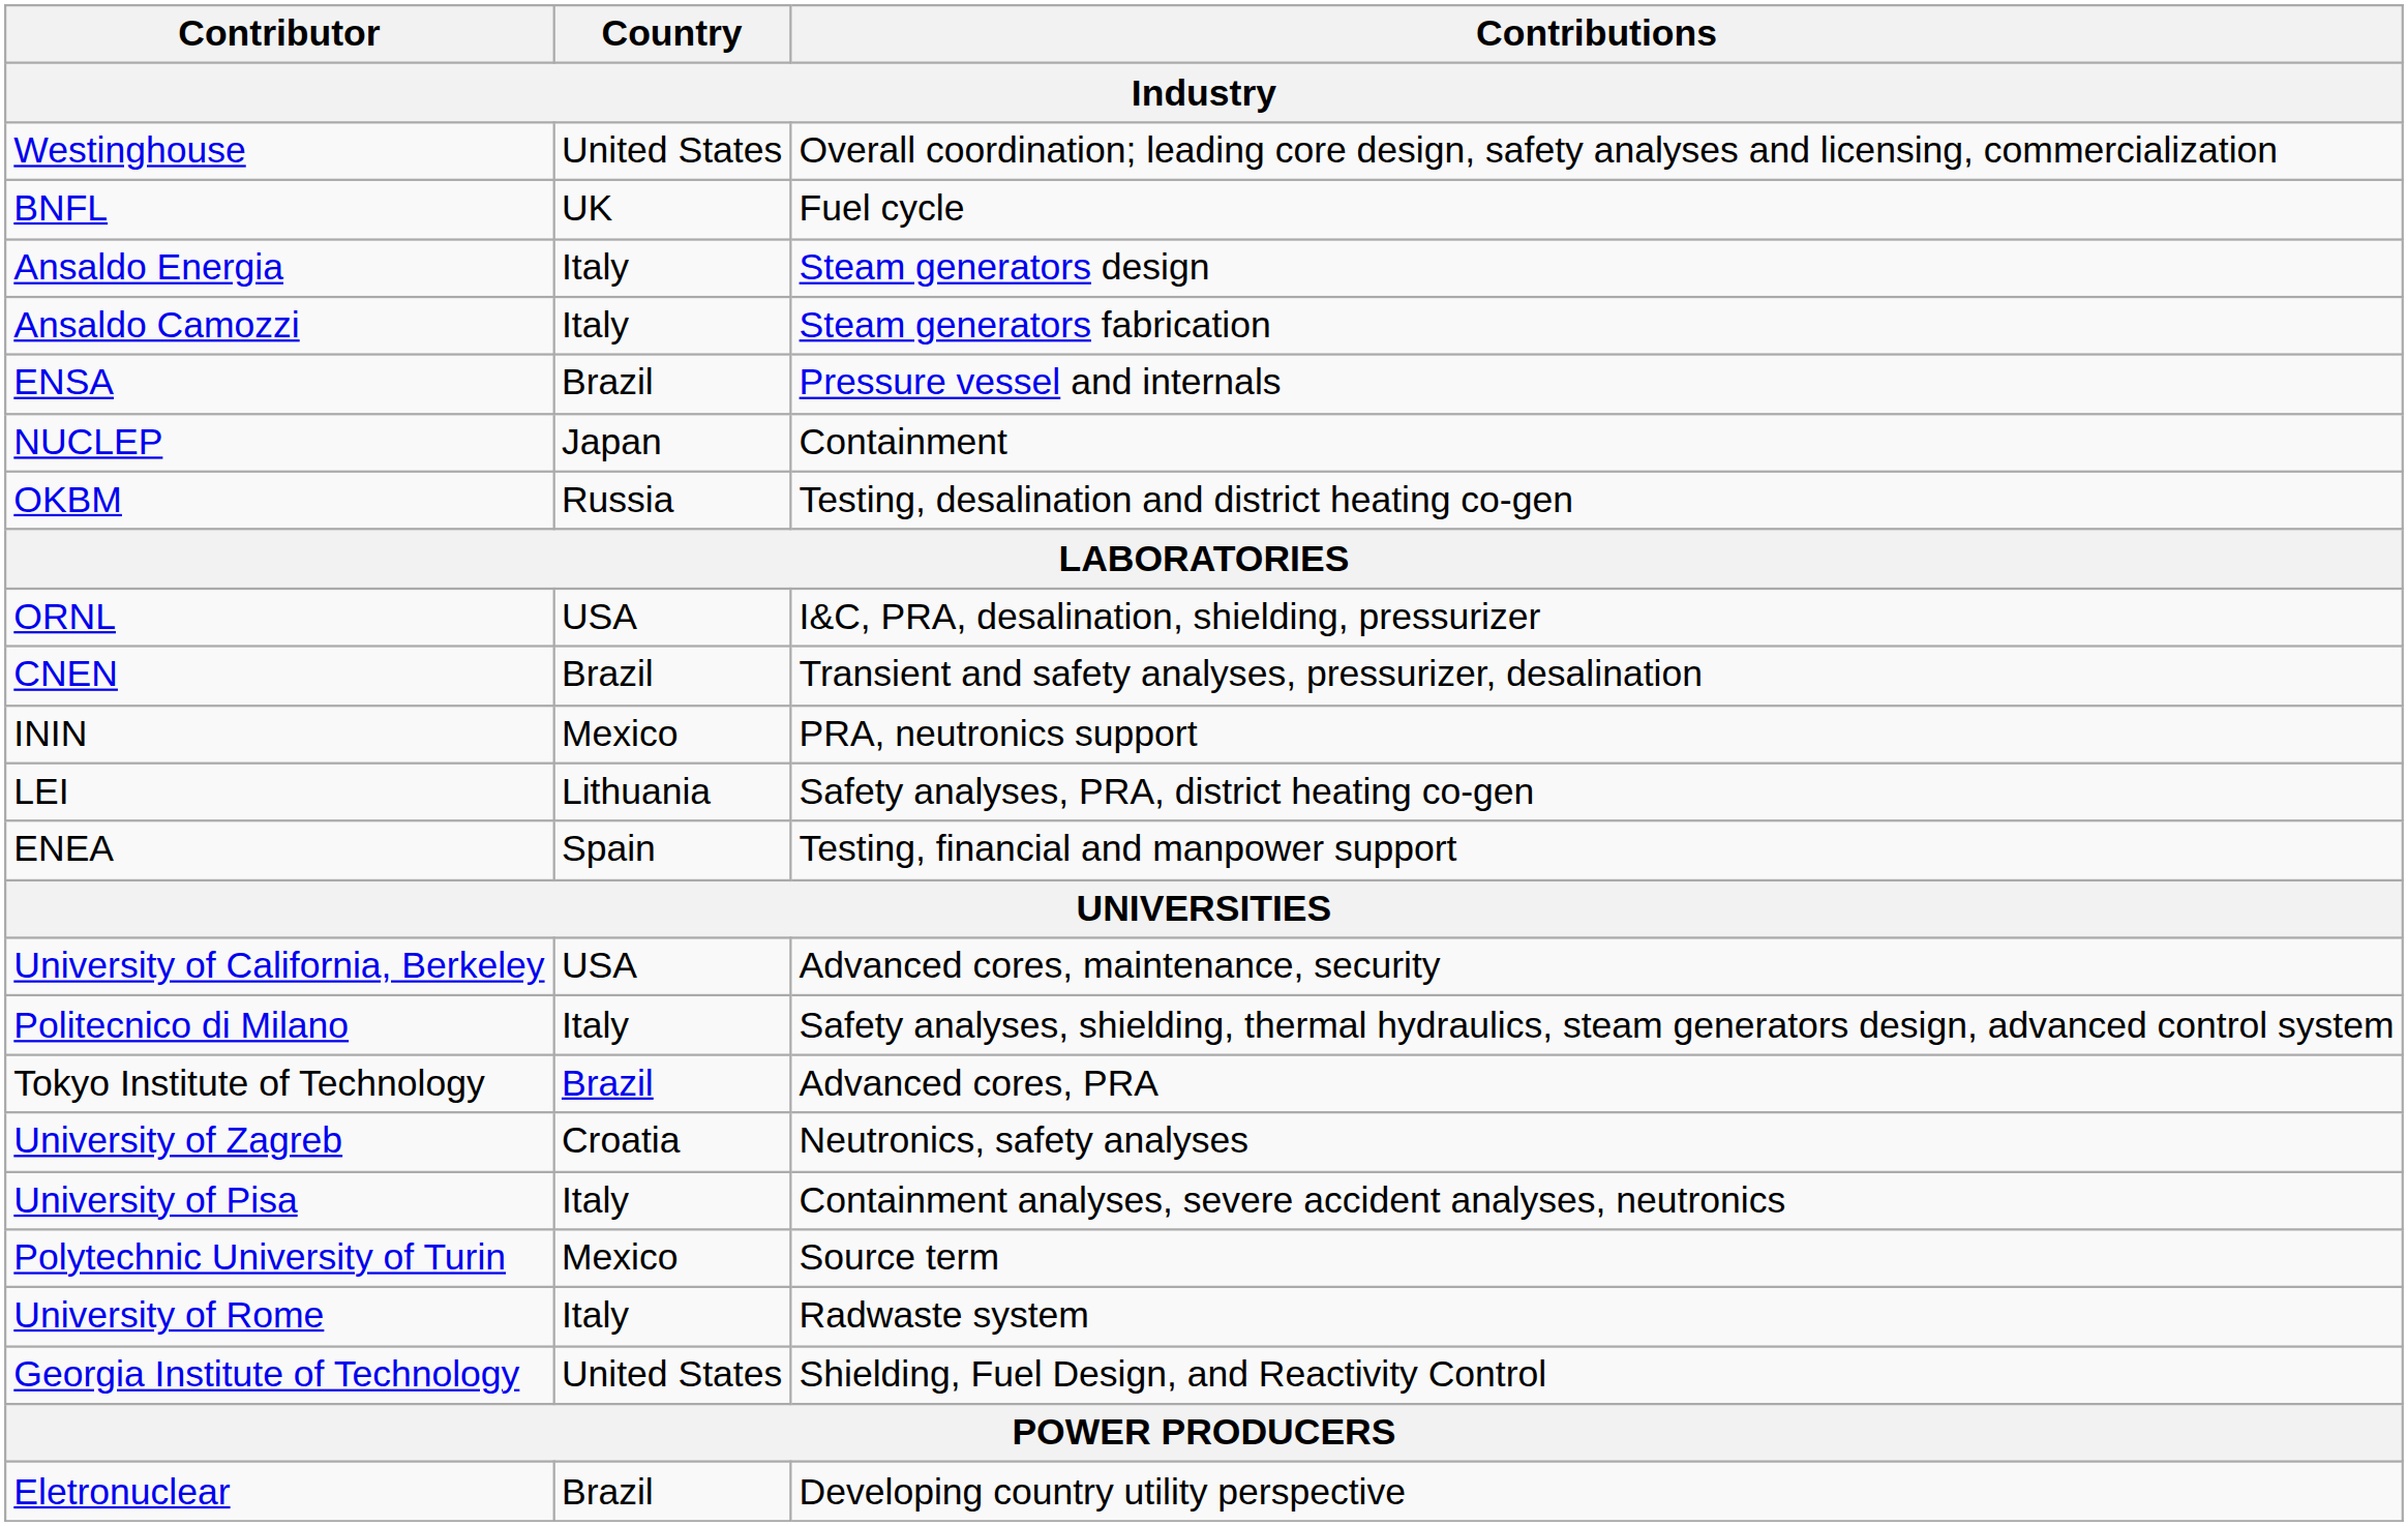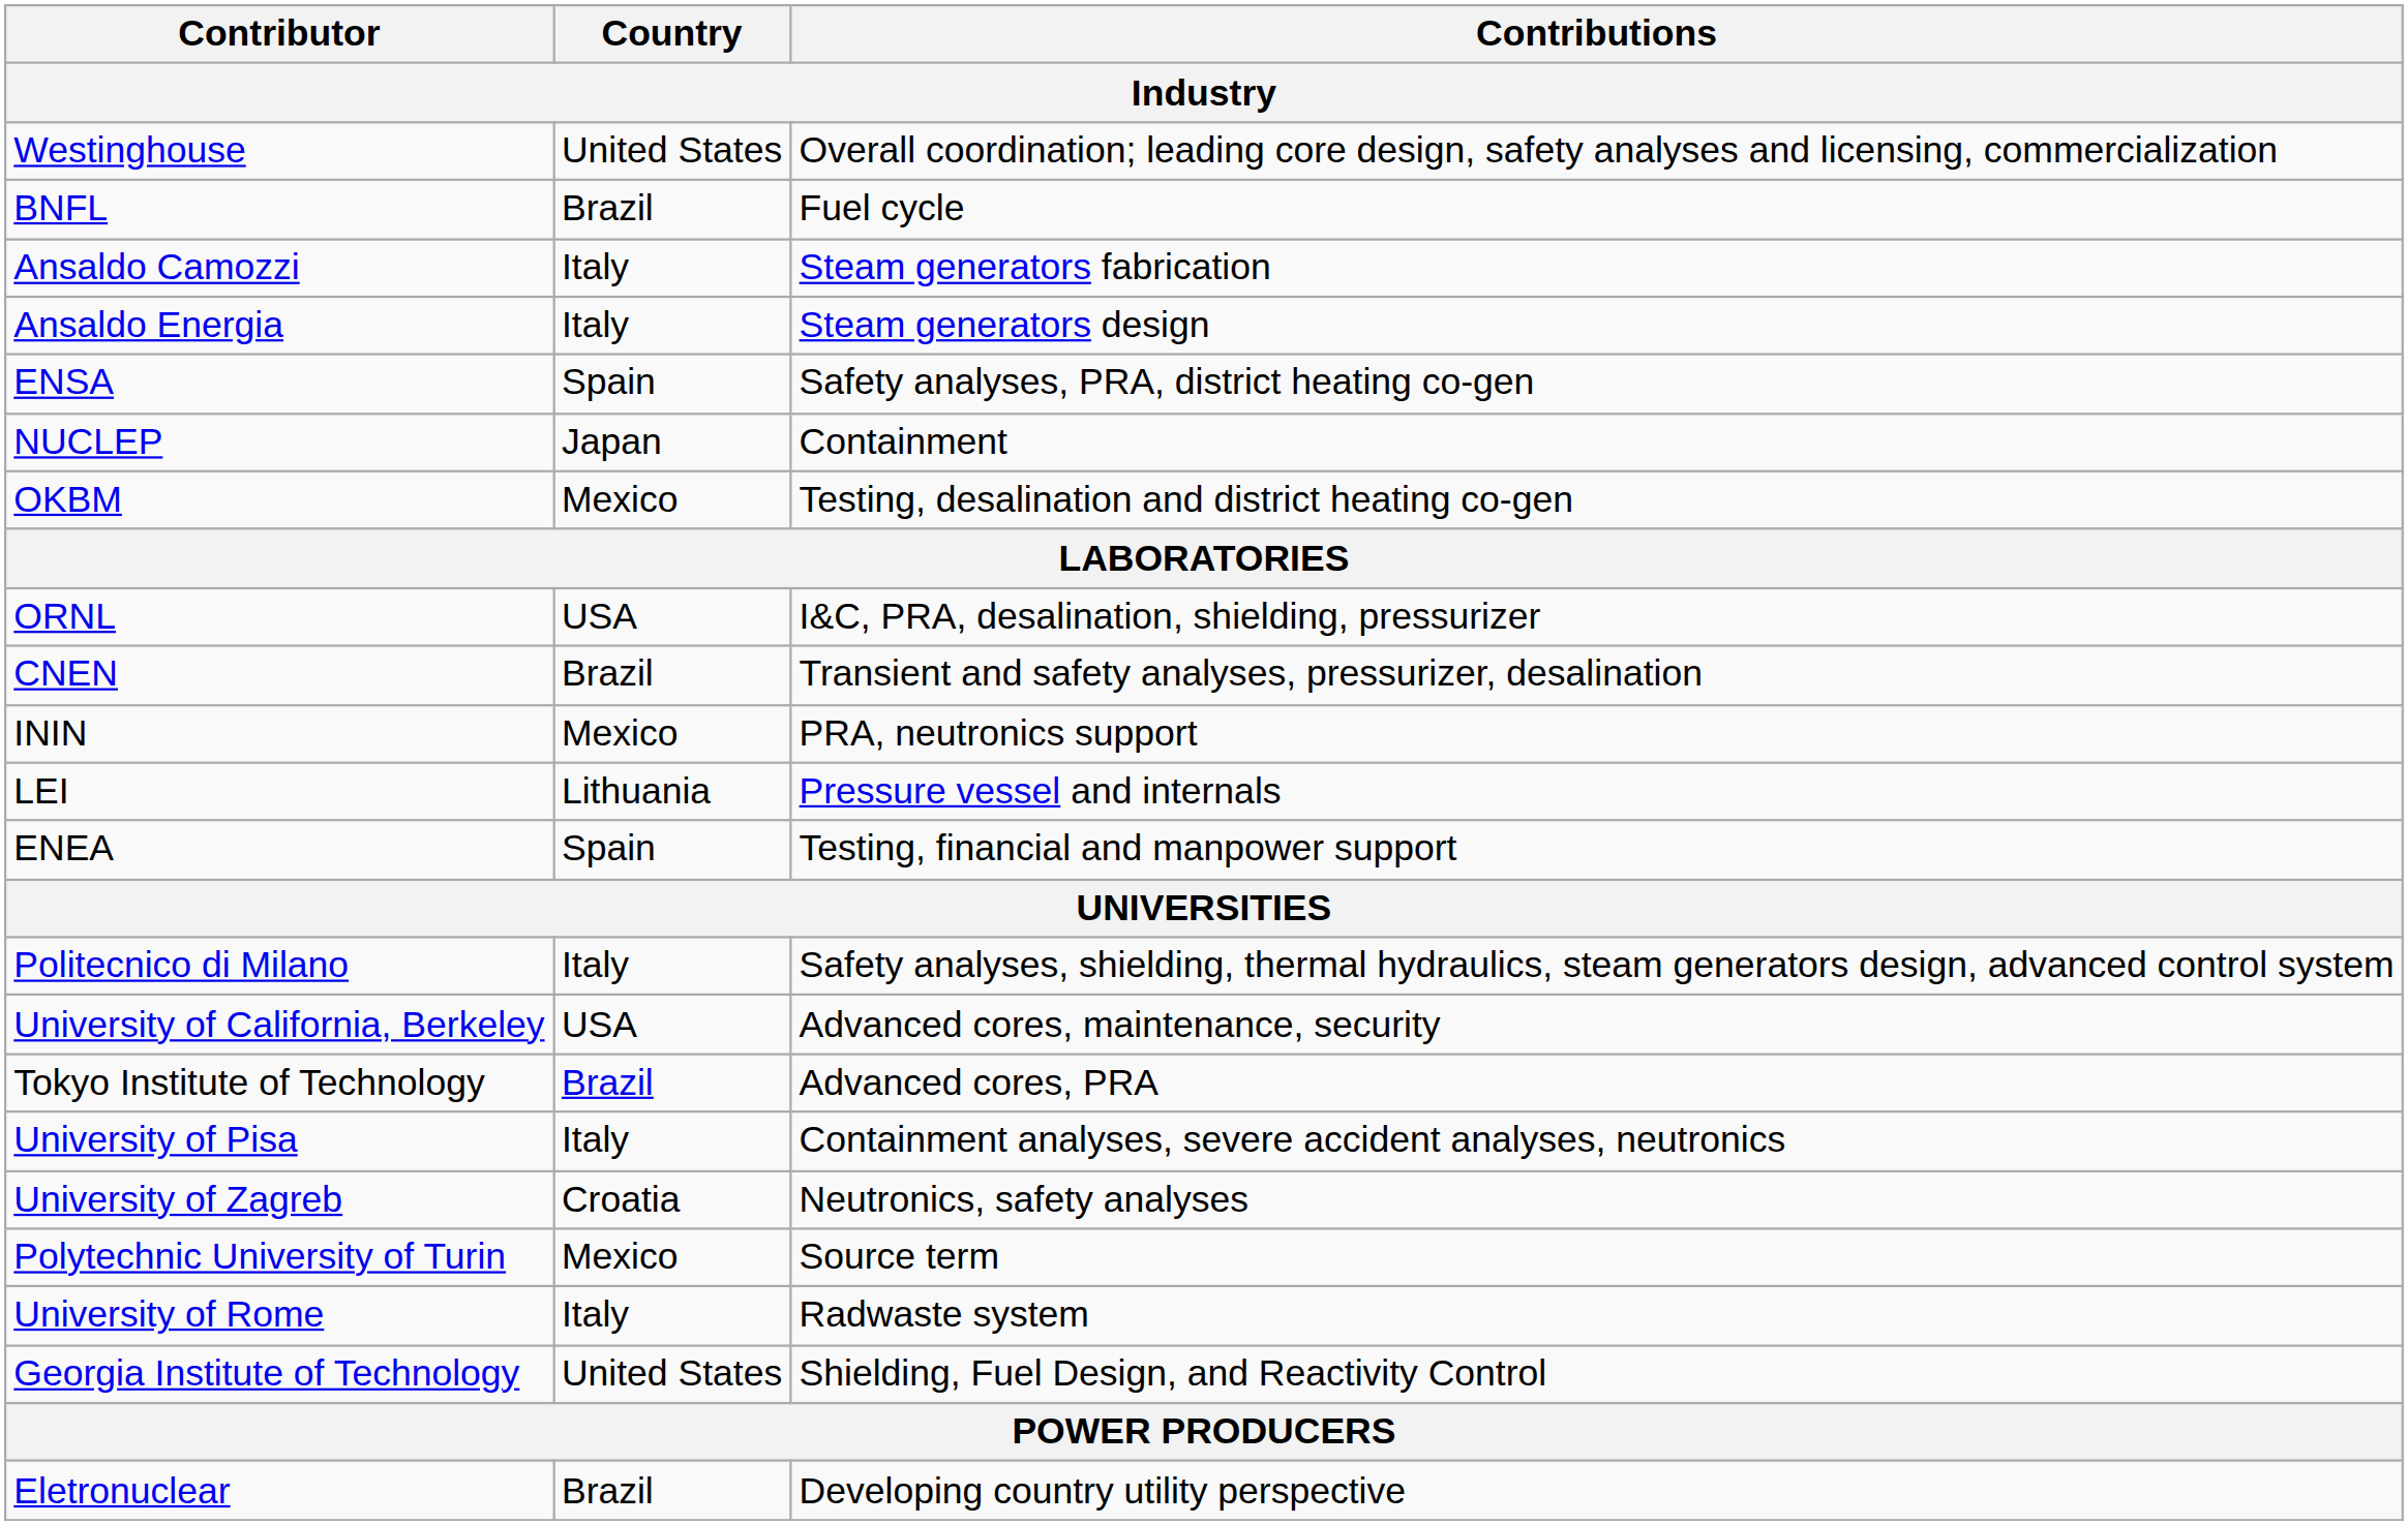BNFL | Country: UK -> Brazil
rows swapped: Ansaldo Energia <-> Ansaldo Camozzi
ENSA | Country: Brazil -> Spain
ENSA | Contributions: Pressure vessel and internals -> Safety analyses, PRA, district heating co-gen
OKBM | Country: Russia -> Mexico
LEI | Contributions: Safety analyses, PRA, district heating co-gen -> Pressure vessel and internals
rows swapped: Politecnico di Milano <-> University of California, Berkeley
rows swapped: University of Zagreb <-> University of Pisa
